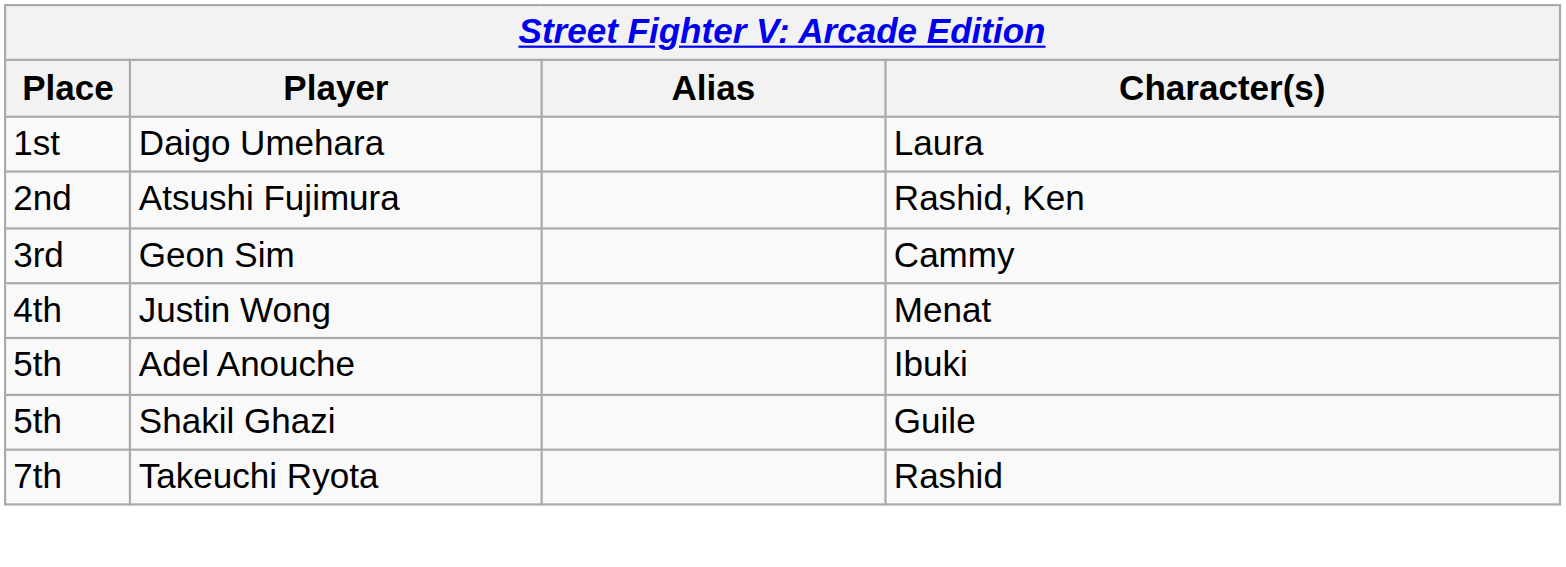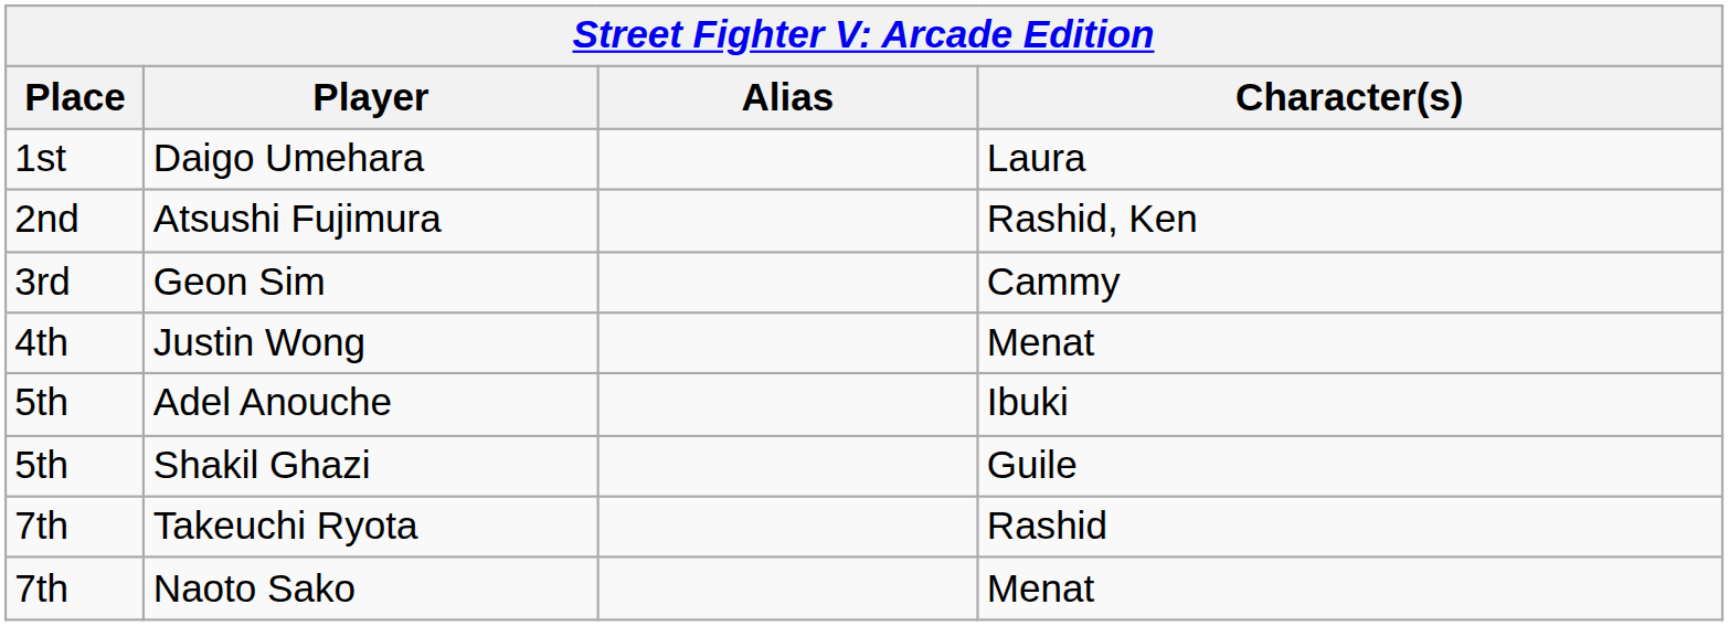+ row: 7th | Naoto Sako | Menat
